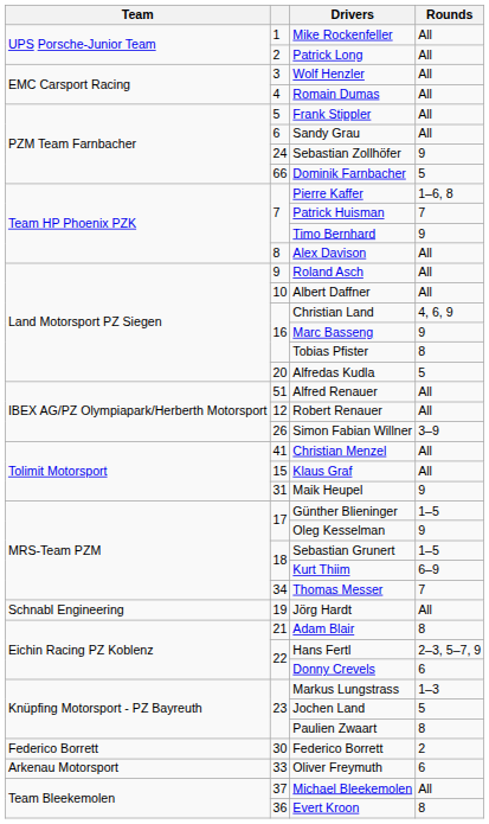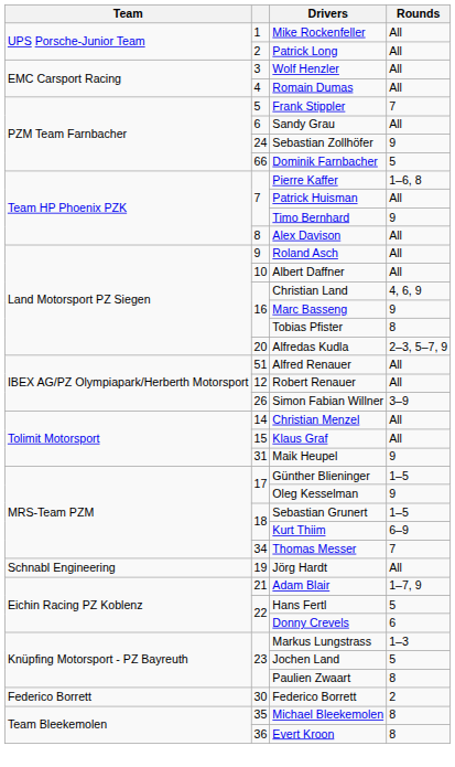Frank Stippler | Rounds: All -> 7
Patrick Huisman | Rounds: 7 -> All
Alfredas Kudla | Rounds: 5 -> 2–3, 5–7, 9
Christian Menzel | column 2: 41 -> 14
Adam Blair | Rounds: 8 -> 1–7, 9
Hans Fertl | Rounds: 2–3, 5–7, 9 -> 5
- row: Arkenau Motorsport | 33 | Oliver Freymuth | 6
Michael Bleekemolen | column 2: 37 -> 35
Michael Bleekemolen | Rounds: All -> 8
